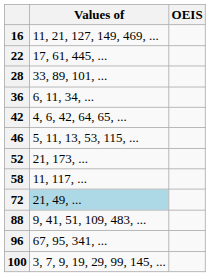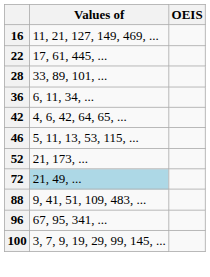- row: 58 | 11, 117, ...
